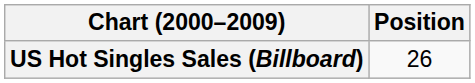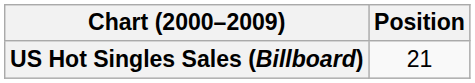US Hot Singles Sales (Billboard) | Position: 26 -> 21
